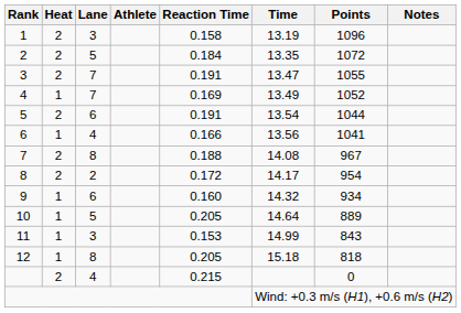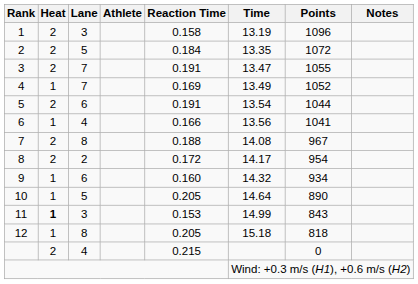10 | Points: 889 -> 890
11 | Heat: normal -> bold
